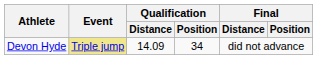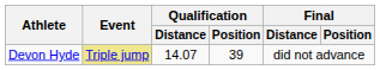Devon Hyde | Qualification / Distance: 14.09 -> 14.07
Devon Hyde | Qualification / Position: 34 -> 39
